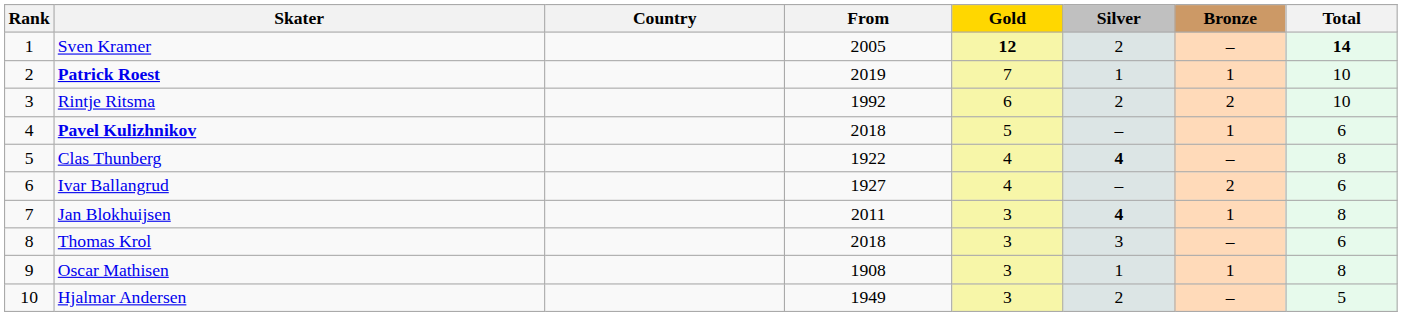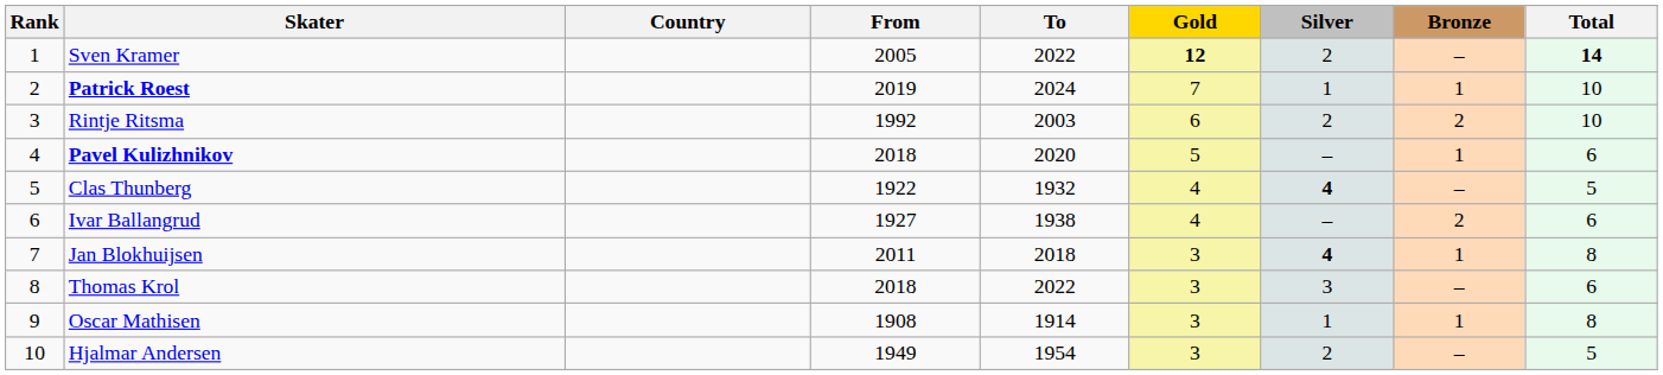+ column: To | 2022 | 2024 | 2003 | 2020 | 1932 | 1938 | 2018 | 2022 | 1914 | 1954
Clas Thunberg | Total: 8 -> 5
